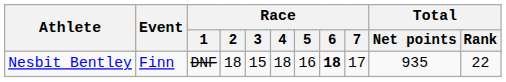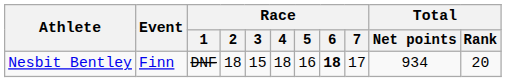Nesbit Bentley | Total / Net points: 935 -> 934
Nesbit Bentley | Total / Rank: 22 -> 20
